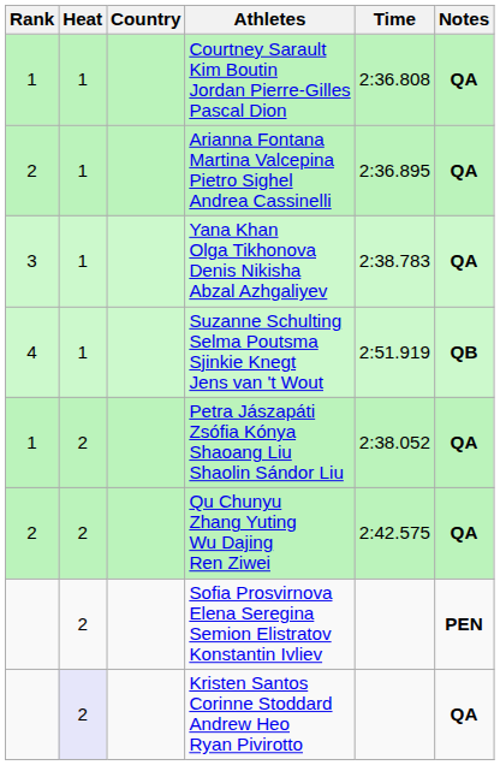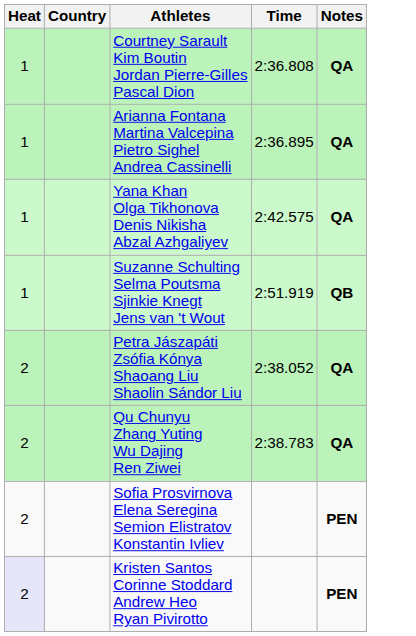- column: Rank | 1 | 2 | 3 | 4 | 1 | 2
Yana Khan Olga Tikhonova Denis Nikisha Abzal Azhgaliyev | Time: 2:38.783 -> 2:42.575
Qu Chunyu Zhang Yuting Wu Dajing Ren Ziwei | Time: 2:42.575 -> 2:38.783
Kristen Santos Corinne Stoddard Andrew Heo Ryan Pivirotto | Notes: QA -> PEN
